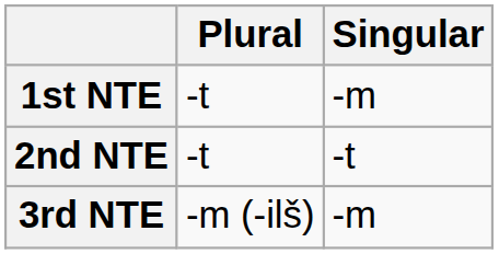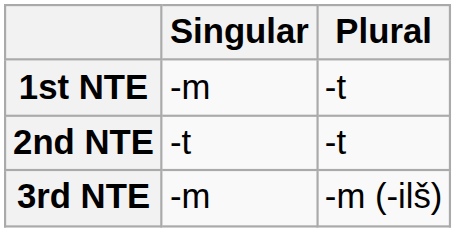columns swapped: Singular <-> Plural
